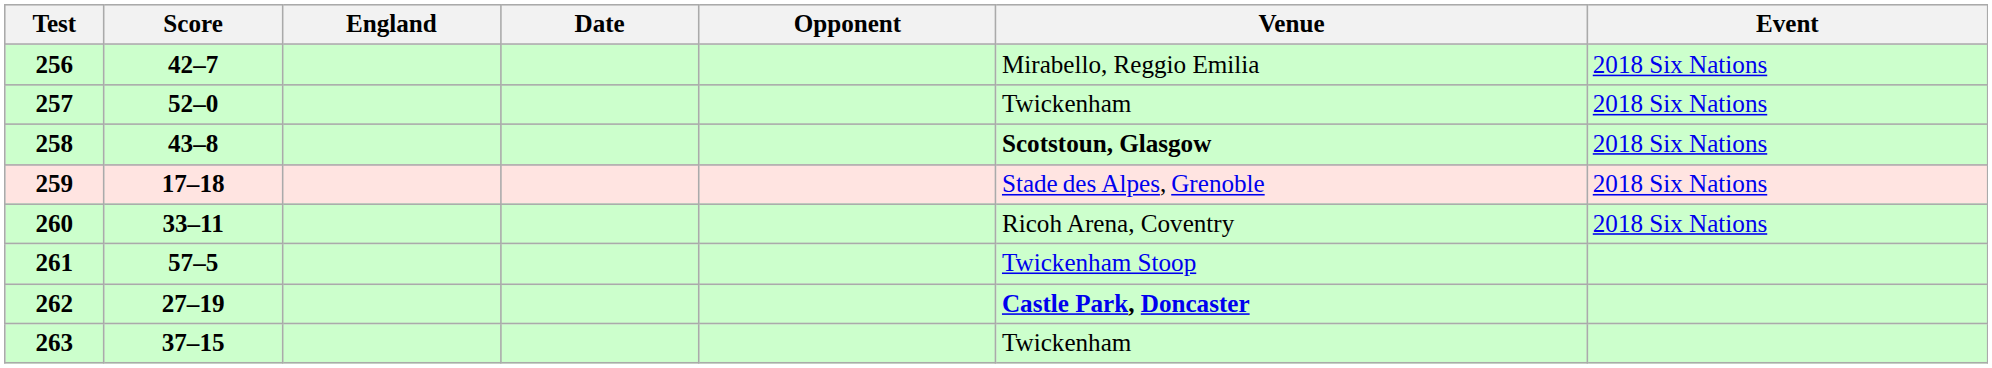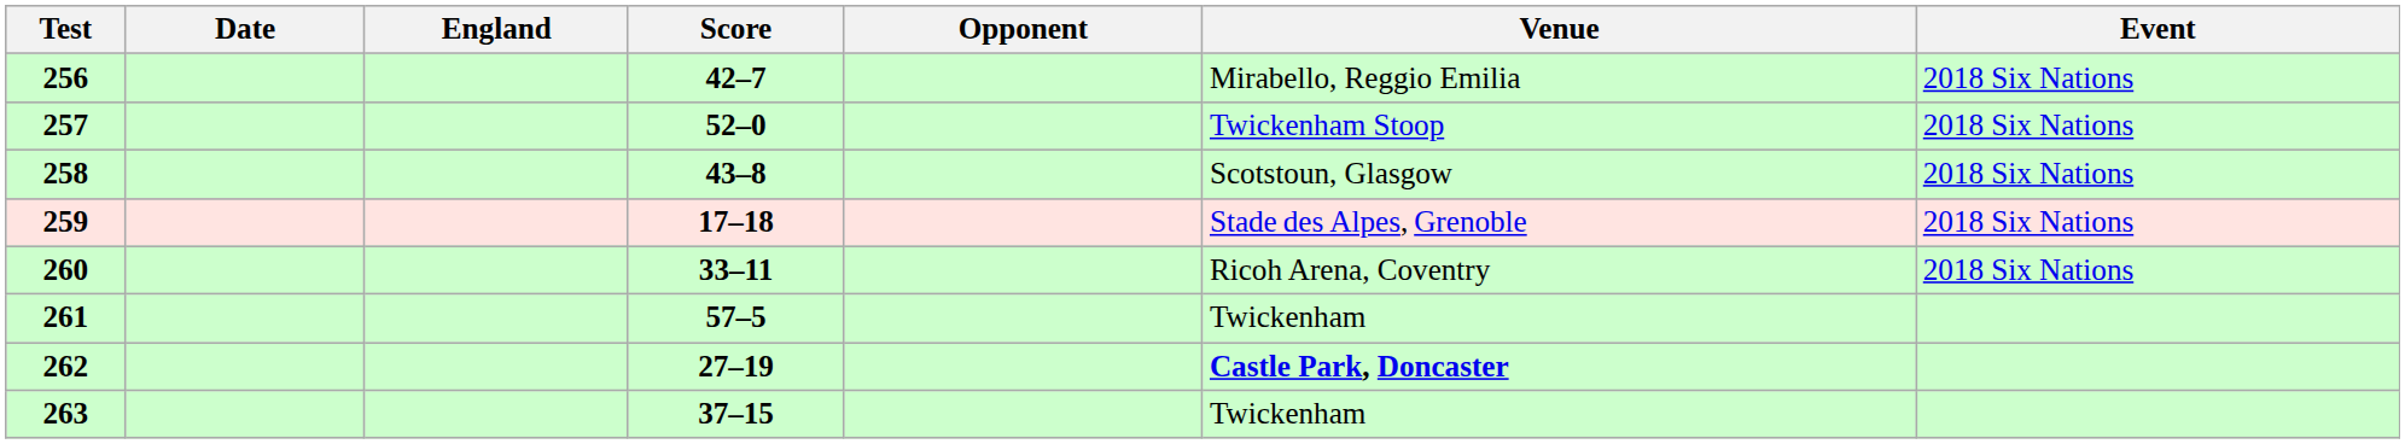columns swapped: Date <-> Score
257 | Venue: Twickenham -> Twickenham Stoop
258 | Venue: bold -> normal
261 | Venue: Twickenham Stoop -> Twickenham
